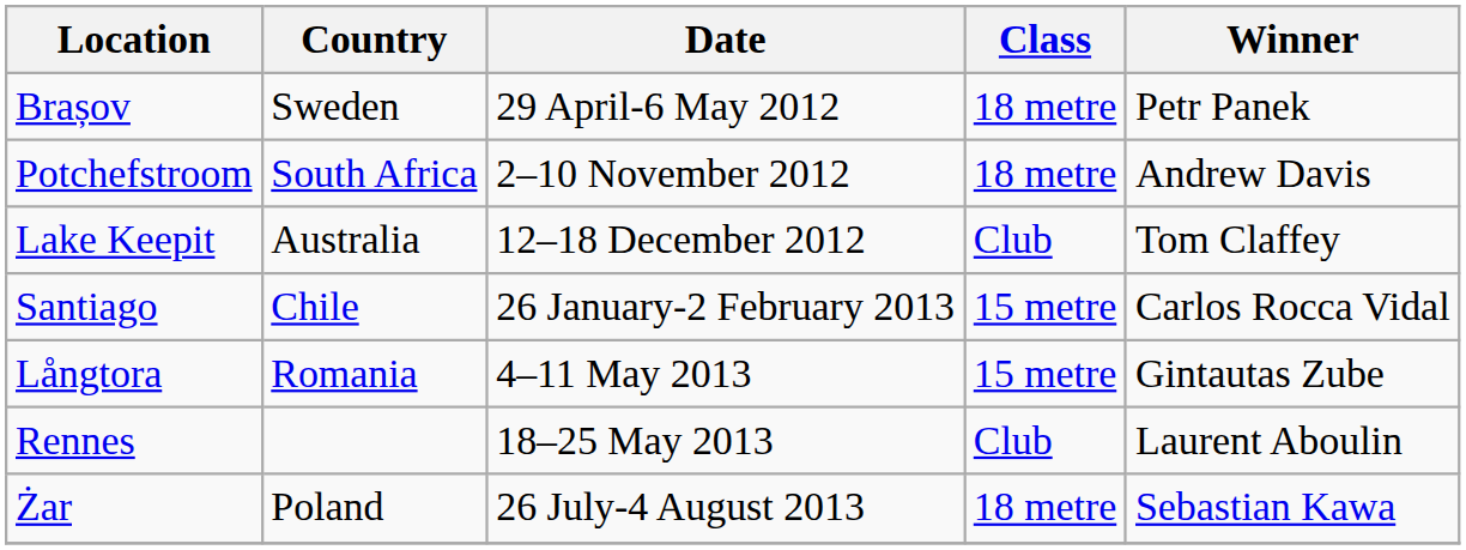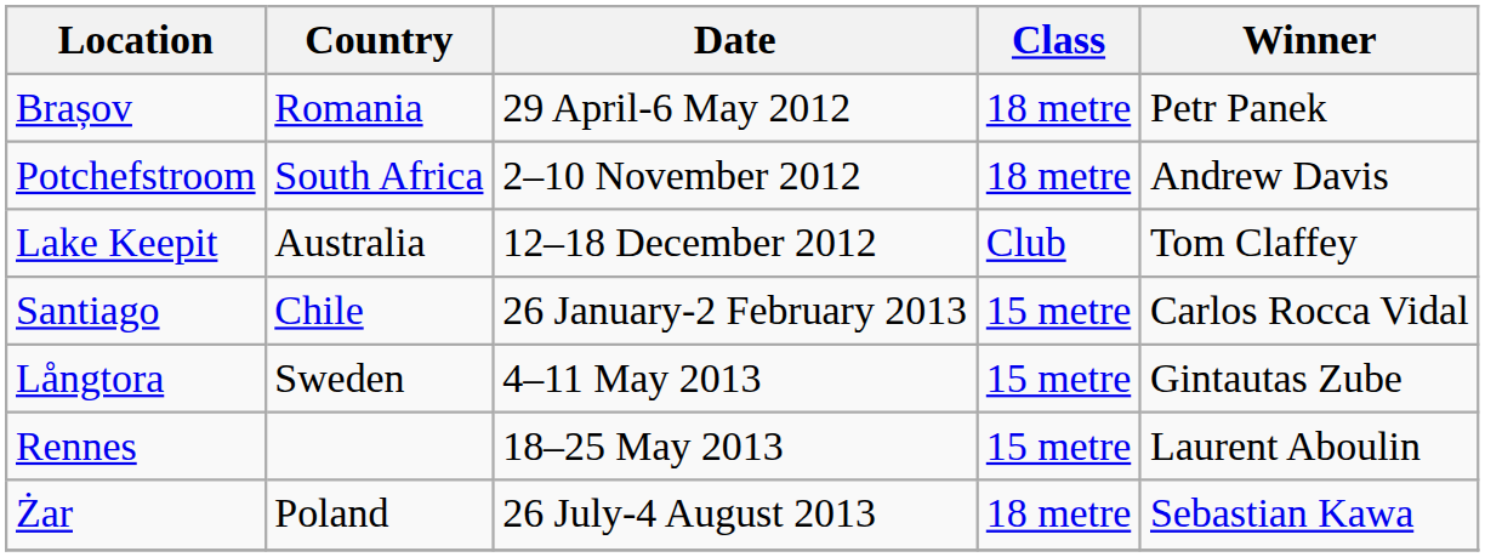Brașov | Country: Sweden -> Romania
Långtora | Country: Romania -> Sweden
Rennes | Class: Club -> 15 metre
